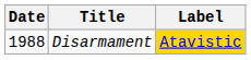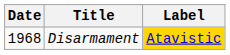Disarmament | Date: 1988 -> 1968
